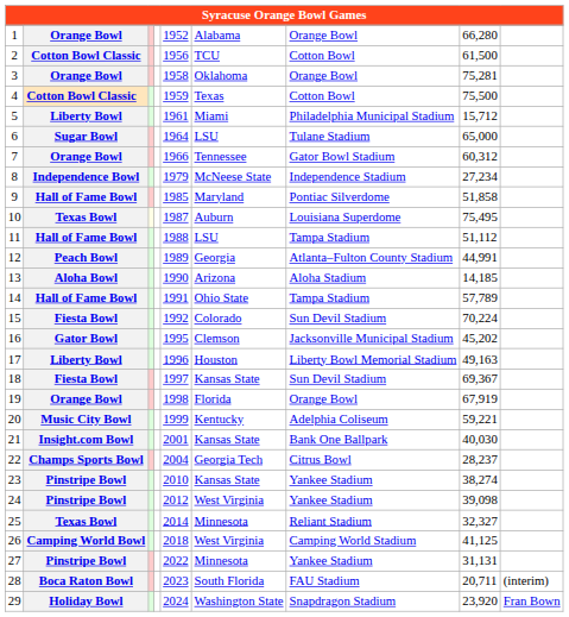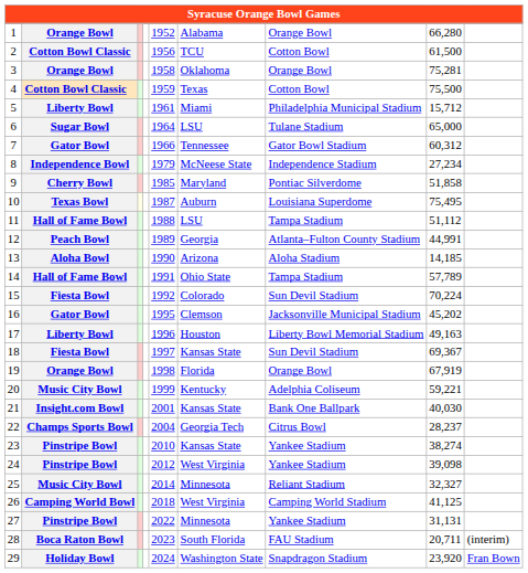7 | column 2: Orange Bowl -> Gator Bowl
9 | column 2: Hall of Fame Bowl -> Cherry Bowl
25 | column 2: Texas Bowl -> Music City Bowl
